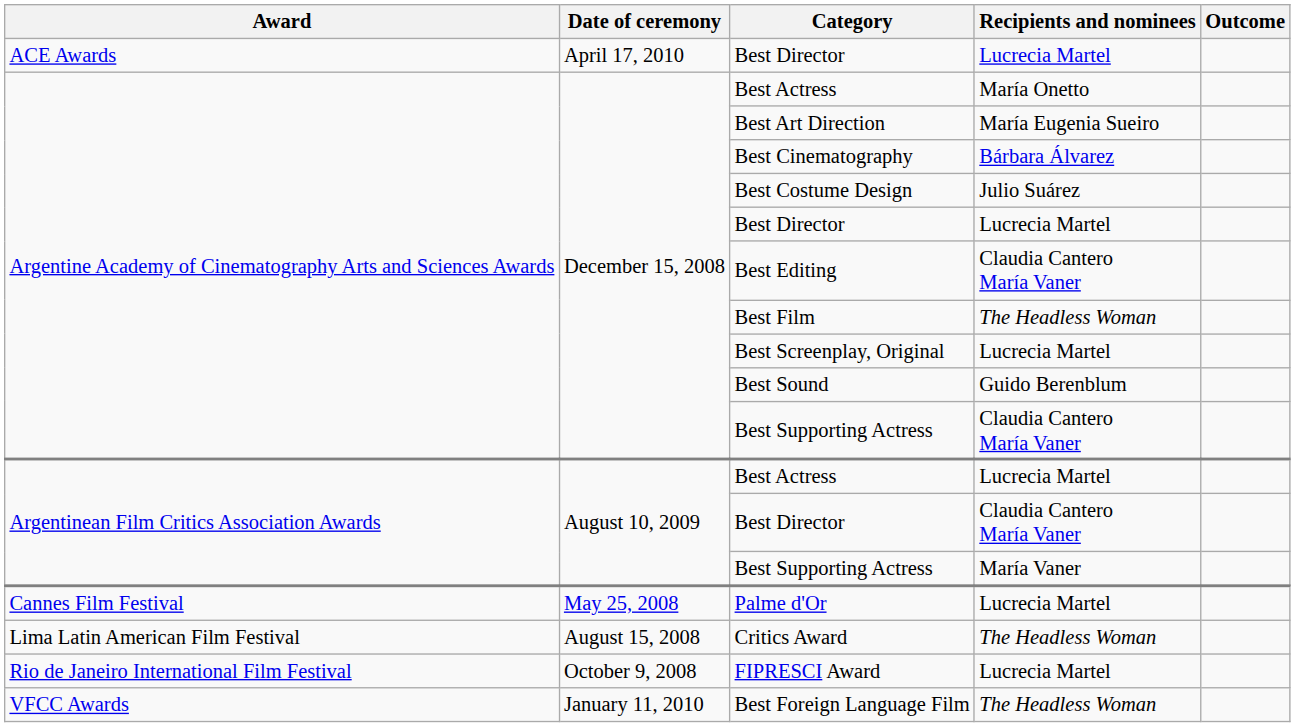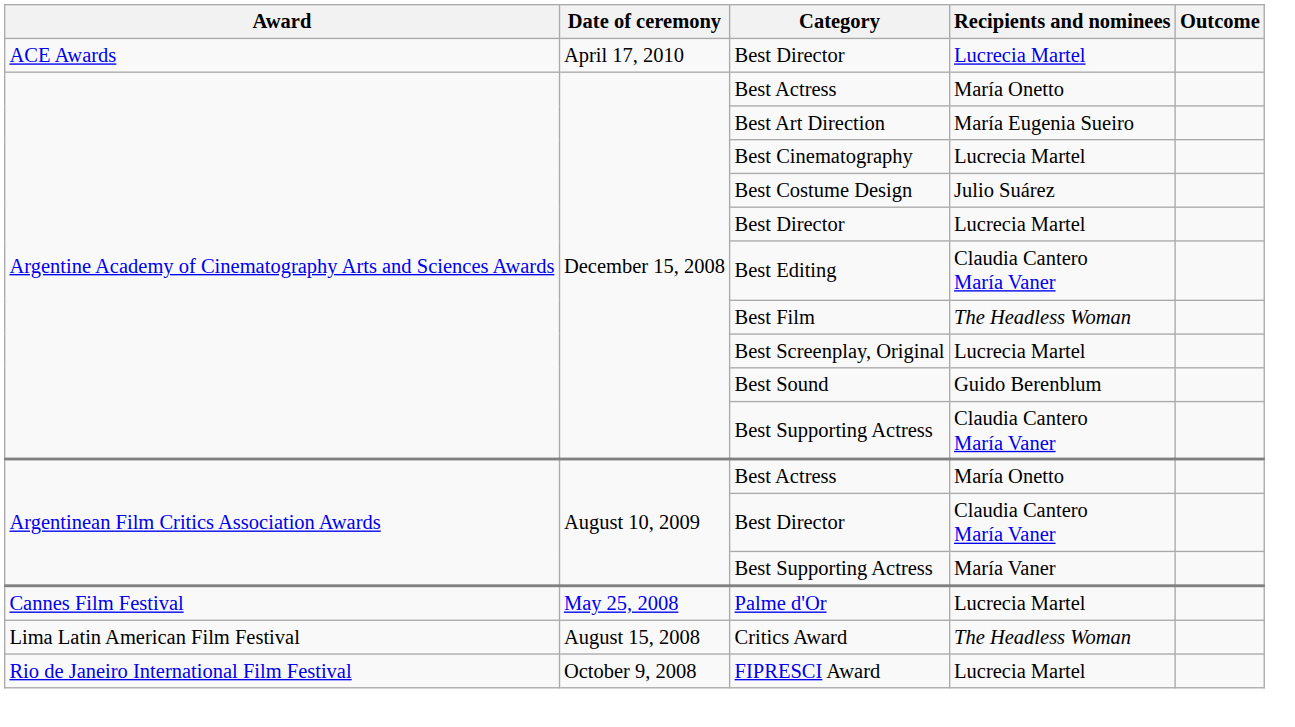Best Cinematography | Recipients and nominees: Bárbara Álvarez -> Lucrecia Martel
Argentinean Film Critics Association Awards / Best Actress | Recipients and nominees: Lucrecia Martel -> María Onetto
- row: VFCC Awards | January 11, 2010 | Best Foreign Language Film | The Headless Woman
